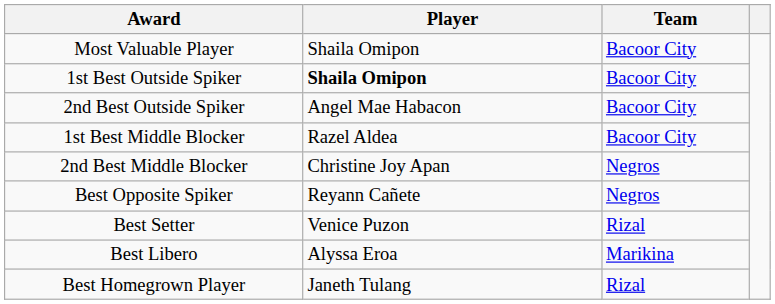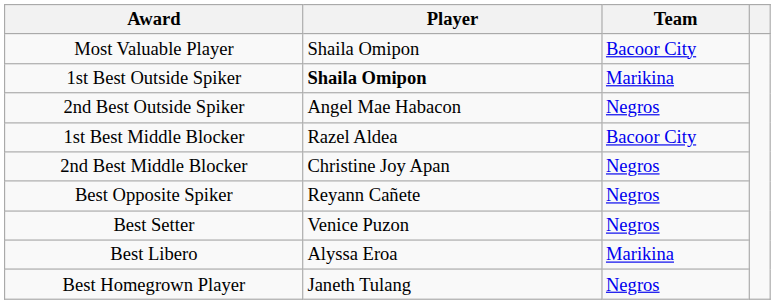1st Best Outside Spiker | Team: Bacoor City -> Marikina
2nd Best Outside Spiker | Team: Bacoor City -> Negros
Best Setter | Team: Rizal -> Negros
Best Homegrown Player | Team: Rizal -> Negros
